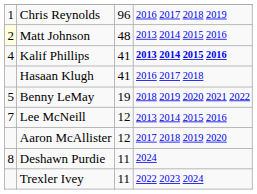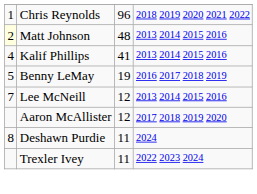Chris Reynolds | column 4: 2016 2017 2018 2019 -> 2018 2019 2020 2021 2022
Kalif Phillips | column 4: bold -> normal
- row: Hasaan Klugh | 41 | 2016 2017 2018
Benny LeMay | column 4: 2018 2019 2020 2021 2022 -> 2016 2017 2018 2019
